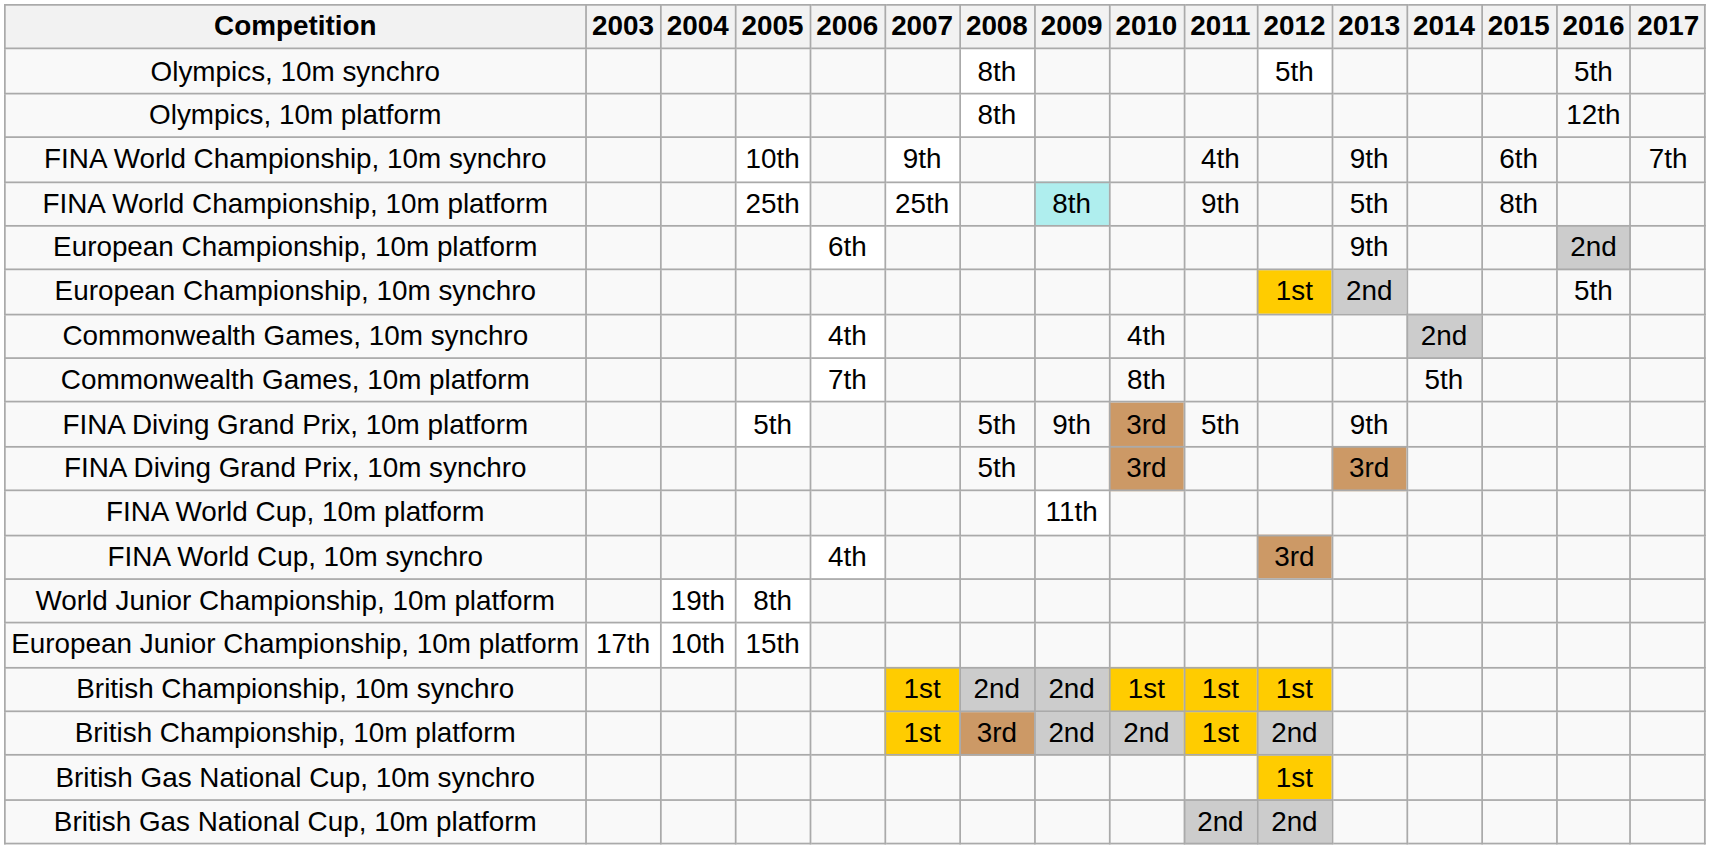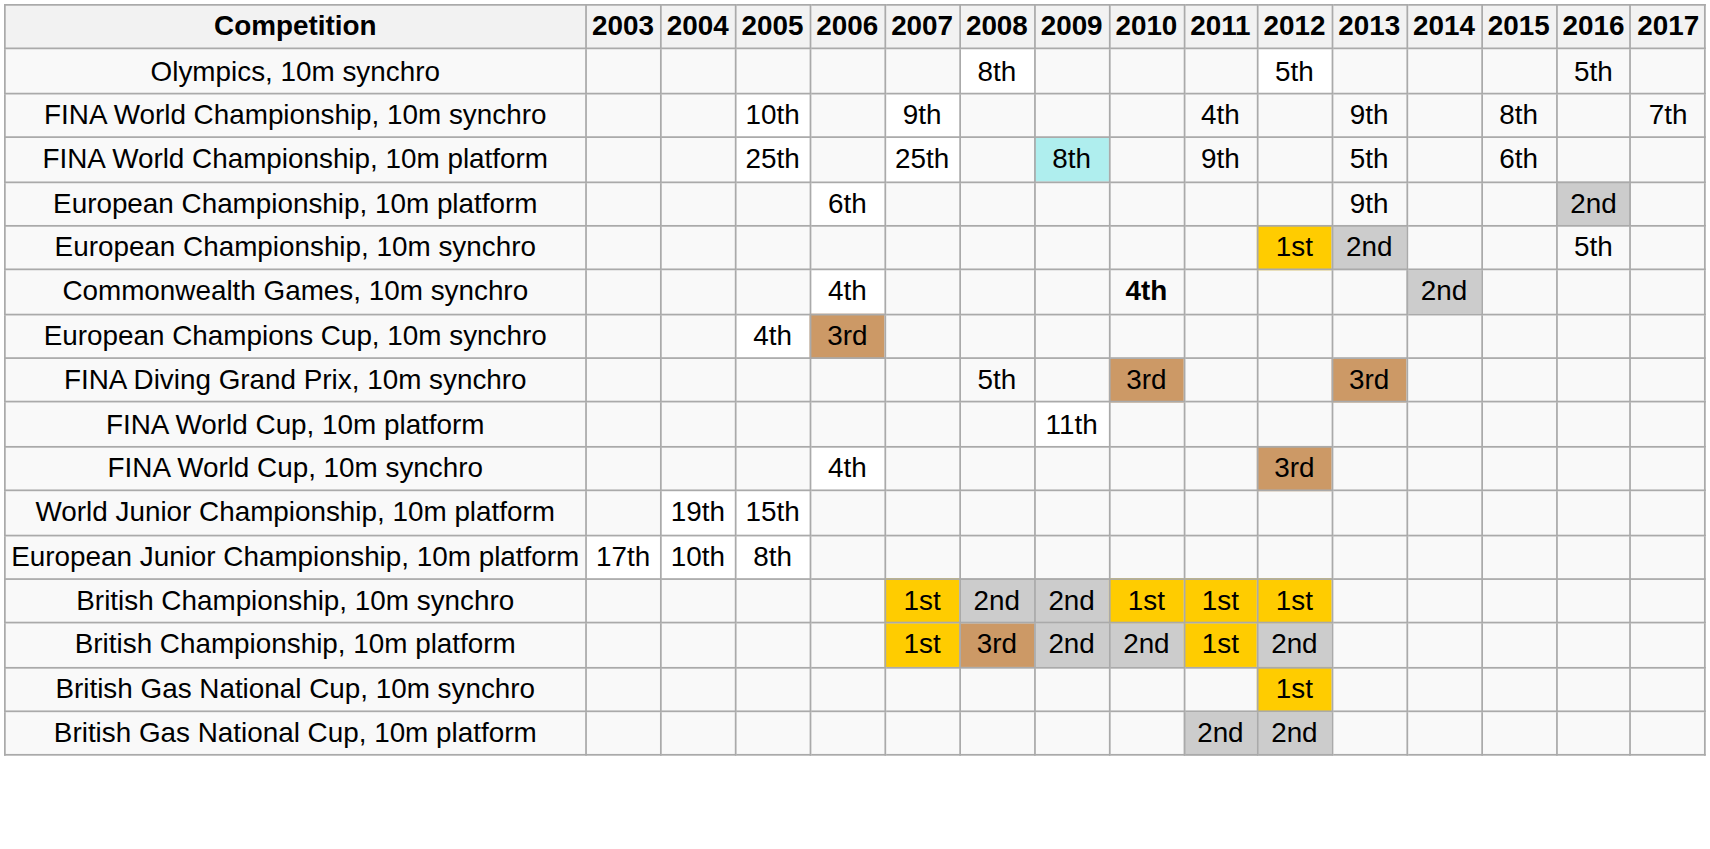- row: Olympics, 10m platform | 8th | 12th
FINA World Championship, 10m synchro | 2015: 6th -> 8th
FINA World Championship, 10m platform | 2015: 8th -> 6th
Commonwealth Games, 10m synchro | 2010: normal -> bold
- row: Commonwealth Games, 10m platform | 7th | 8th | 5th
+ row: European Champions Cup, 10m synchro | 4th | 3rd
- row: FINA Diving Grand Prix, 10m platform | 5th | 5th | 9th | 3rd | 5th | 9th
World Junior Championship, 10m platform | 2005: 8th -> 15th
European Junior Championship, 10m platform | 2005: 15th -> 8th
